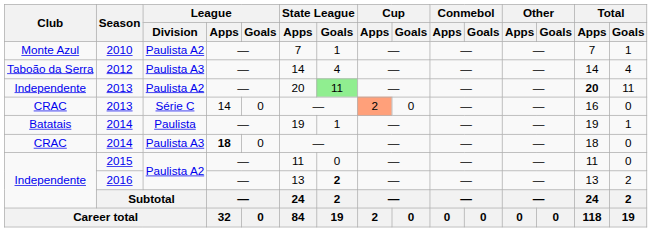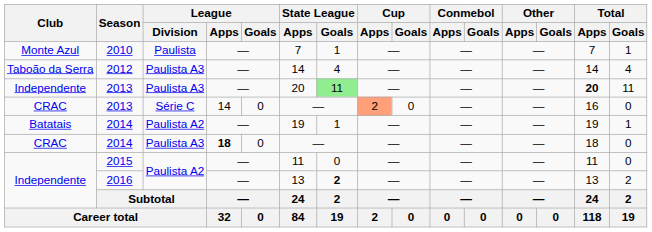2010 | League / Division: Paulista A2 -> Paulista
Independente / 2013 | League / Division: Paulista A2 -> Paulista A3
Batatais / 2014 | League / Division: Paulista -> Paulista A2
